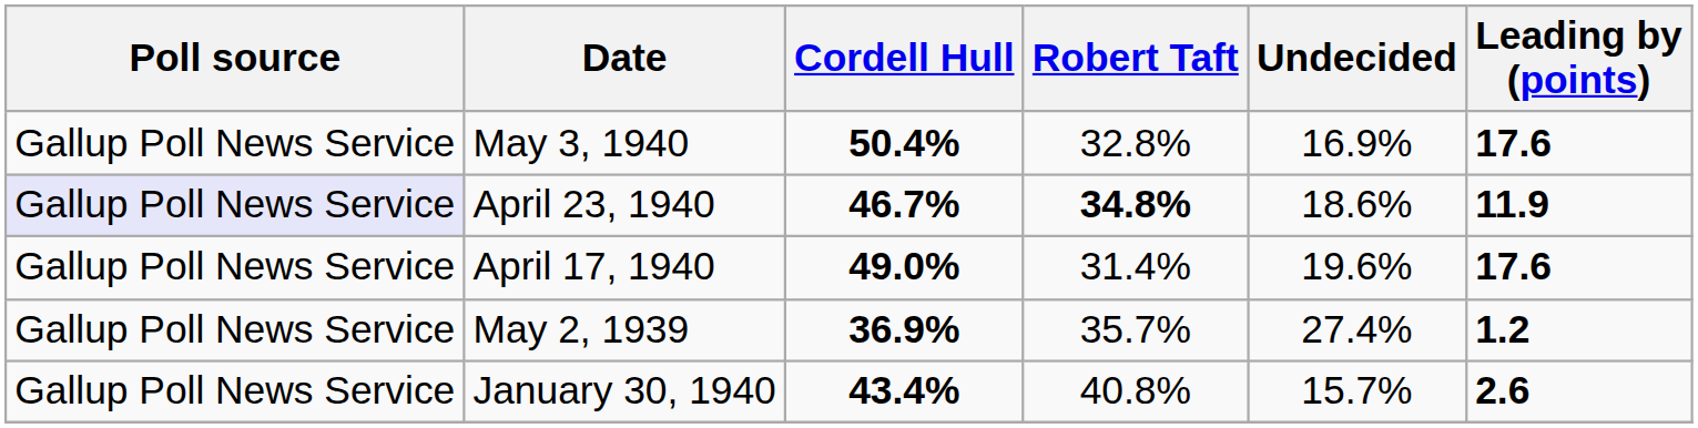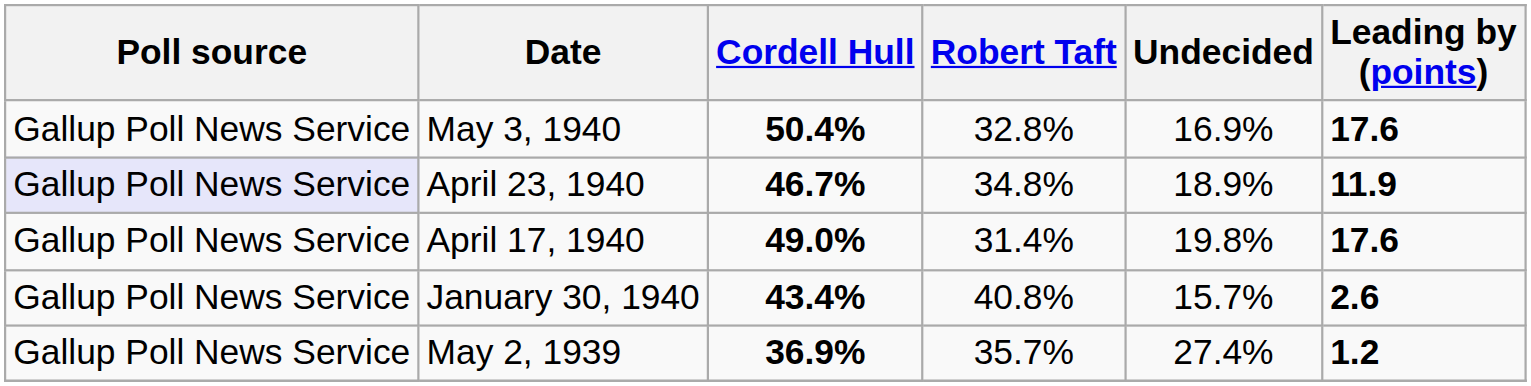April 23, 1940 | Robert Taft: bold -> normal
April 23, 1940 | Undecided: 18.6% -> 18.9%
April 17, 1940 | Undecided: 19.6% -> 19.8%
rows swapped: January 30, 1940 <-> May 2, 1939
